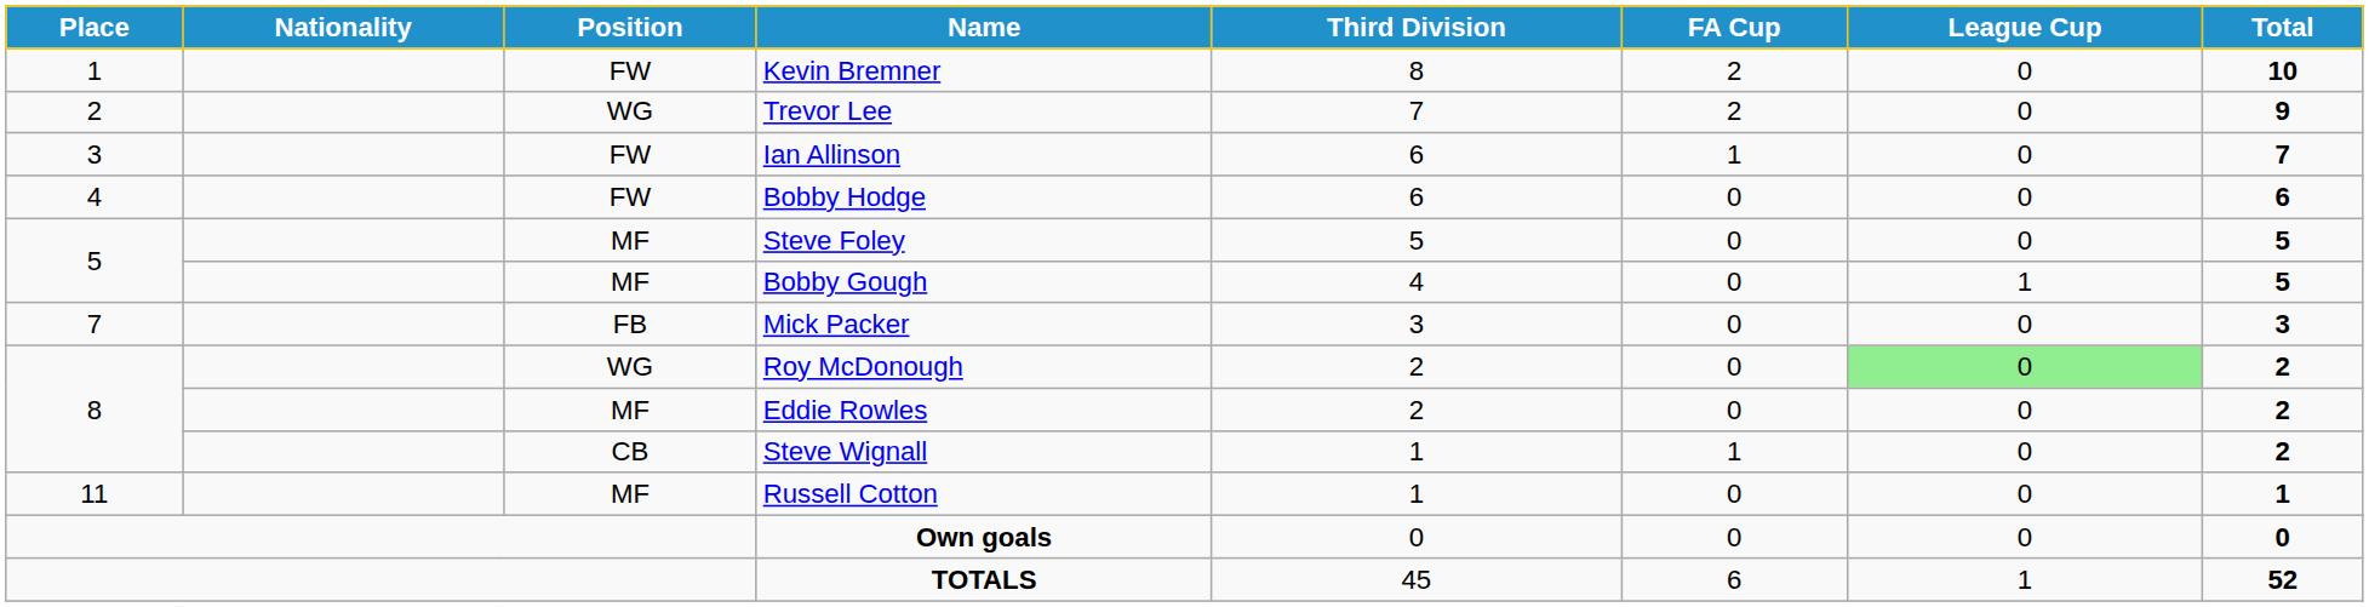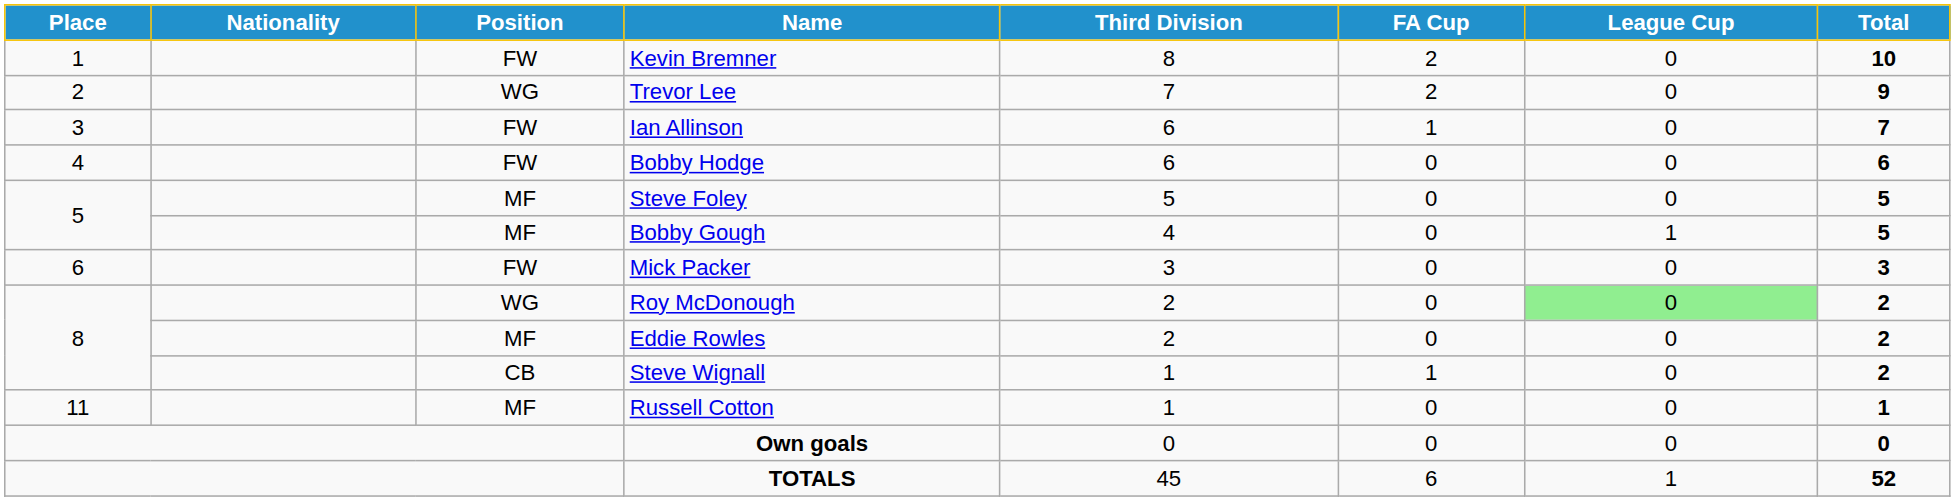Mick Packer | Place: 7 -> 6
Mick Packer | Position: FB -> FW
